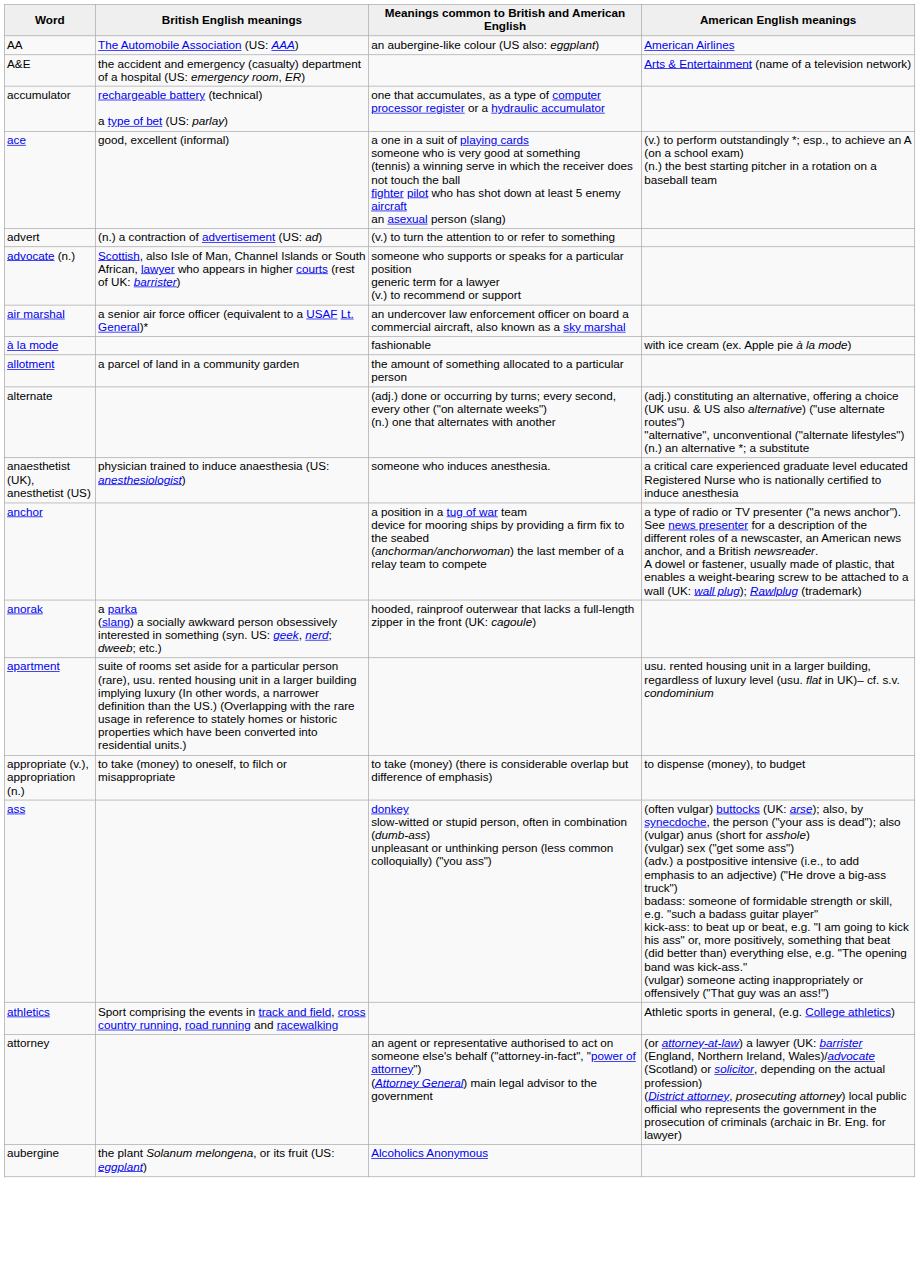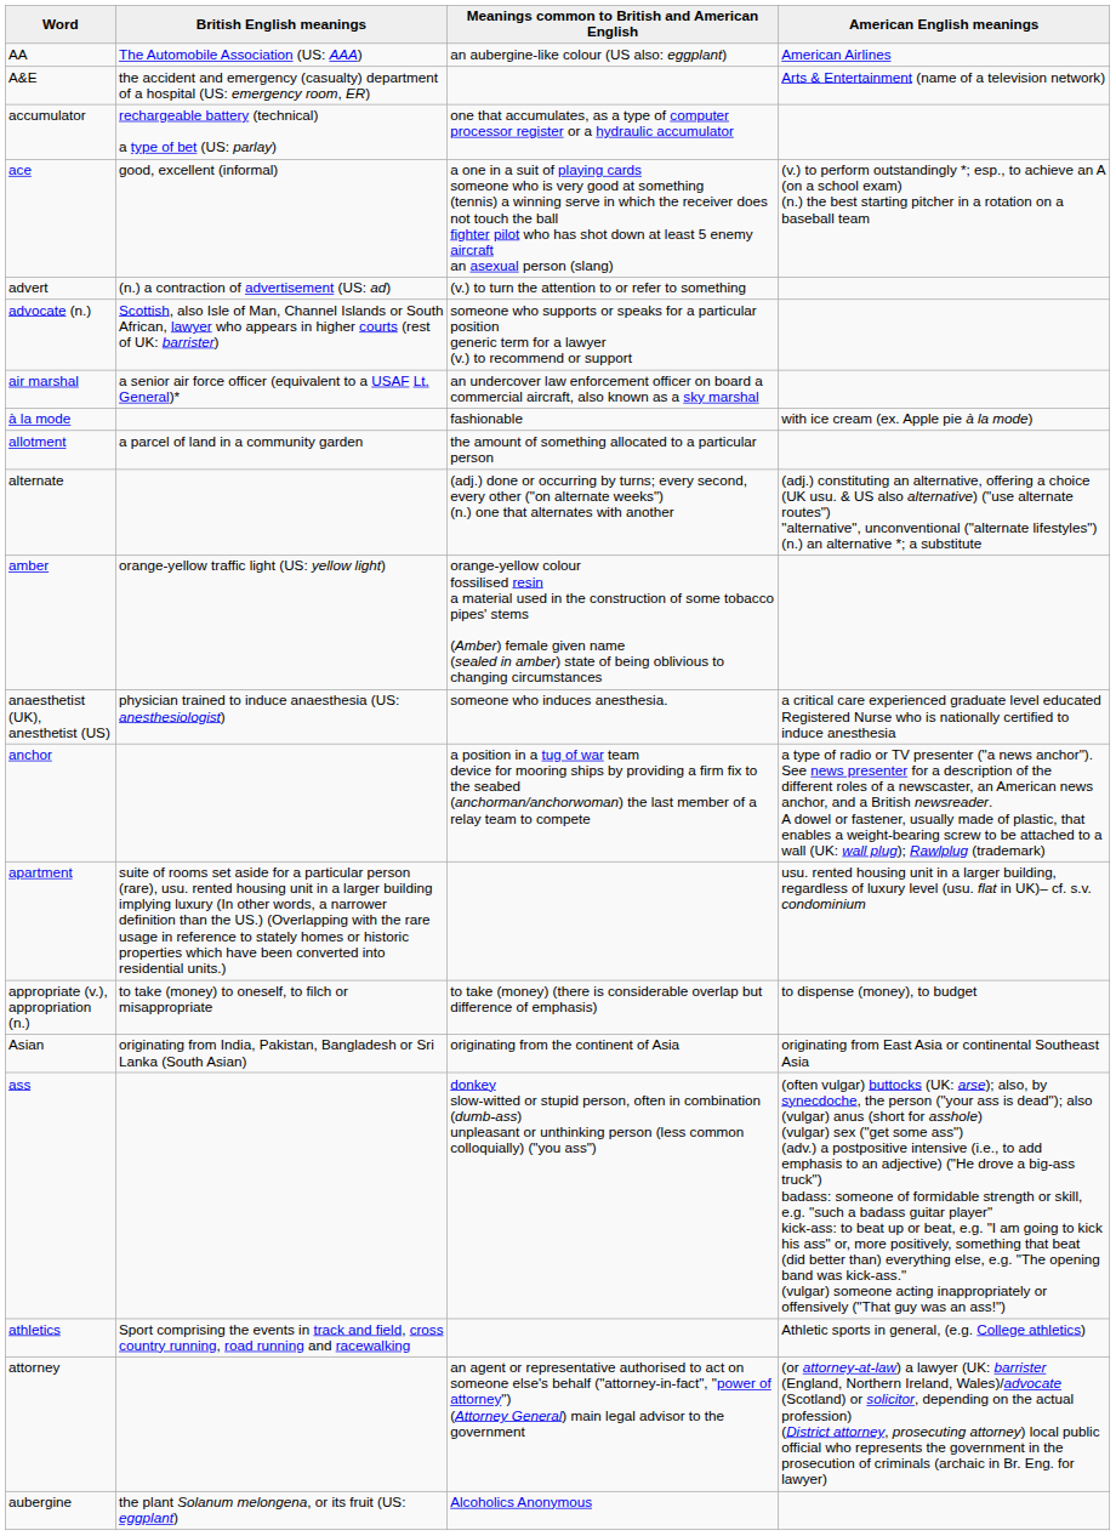+ row: amber | orange-yellow traffic light (US: yellow light) | orange-yellow colour fossilised resin a material used in the construction of some tobacco pipes' stems (Amber) female given name (sealed in amber) state of being oblivious to changing circumstances
- row: anorak | a parka (slang) a socially awkward person obsessively interested in something (syn. US: geek, nerd; dweeb; etc.) | hooded, rainproof outerwear that lacks a full-length zipper in the front (UK: cagoule)
+ row: Asian | originating from India, Pakistan, Bangladesh or Sri Lanka (South Asian) | originating from the continent of Asia | originating from East Asia or continental Southeast Asia
